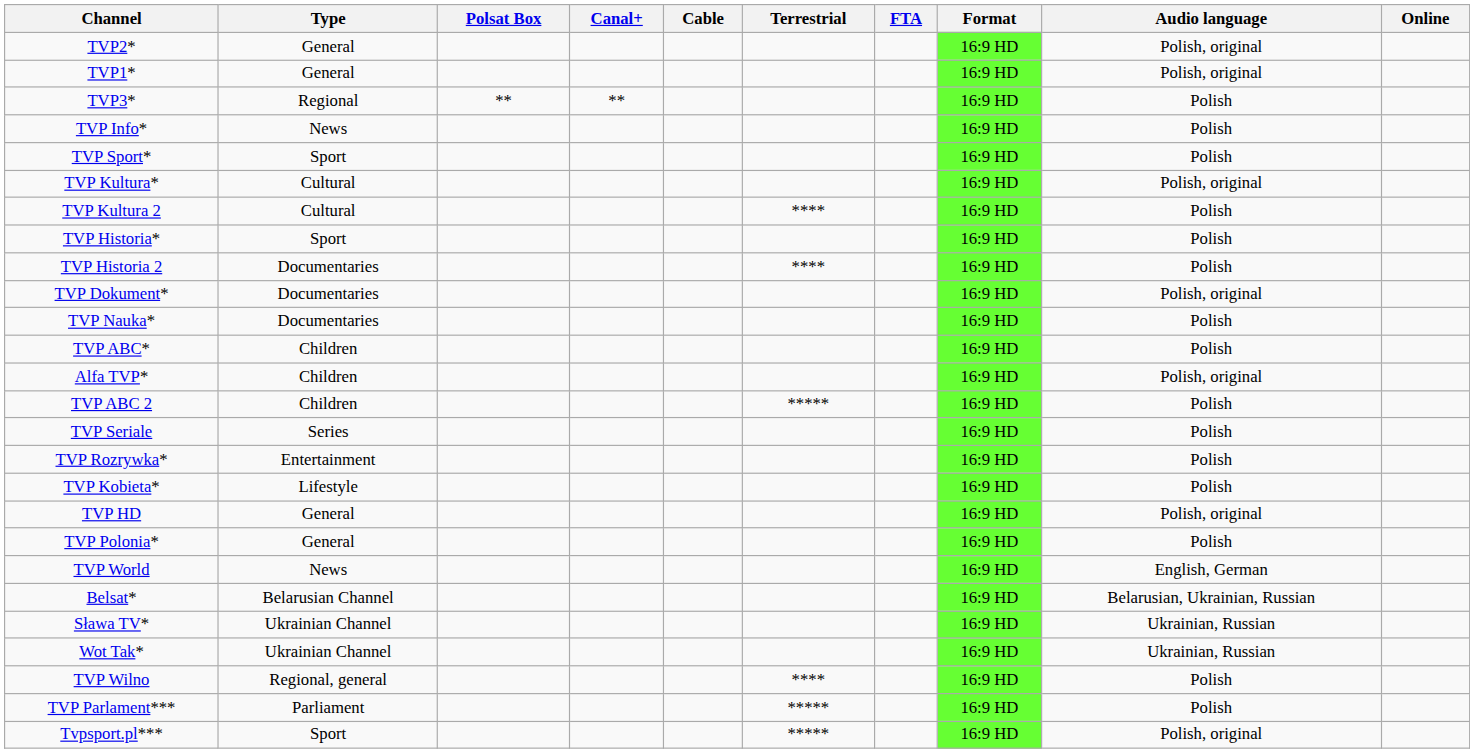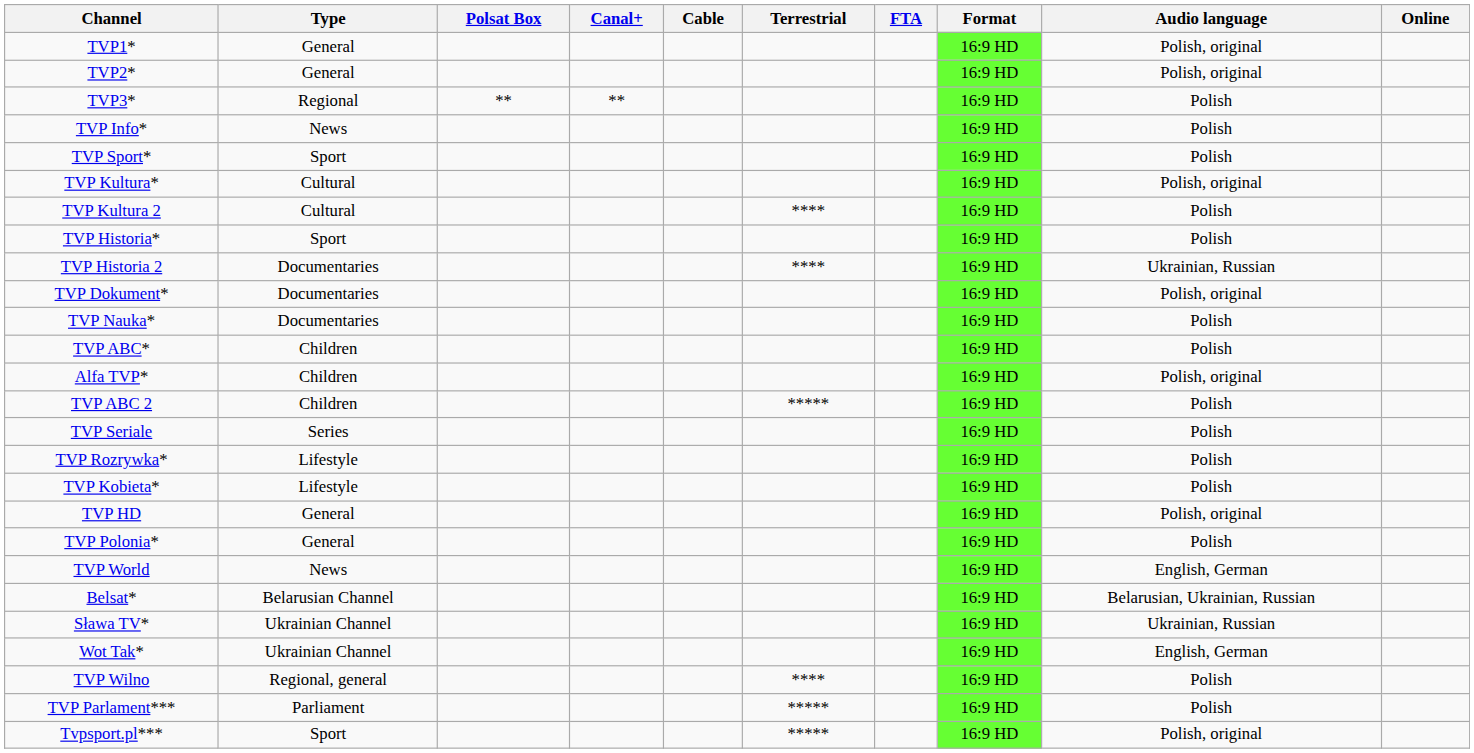rows swapped: TVP1* <-> TVP2*
TVP Historia 2 | Audio language: Polish -> Ukrainian, Russian
TVP Rozrywka* | Type: Entertainment -> Lifestyle
Wot Tak* | Audio language: Ukrainian, Russian -> English, German
